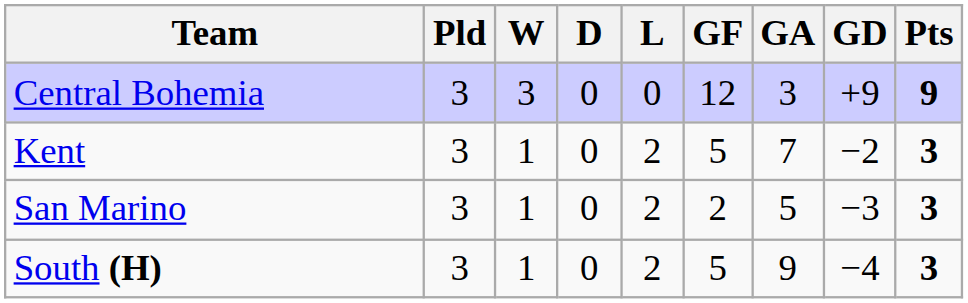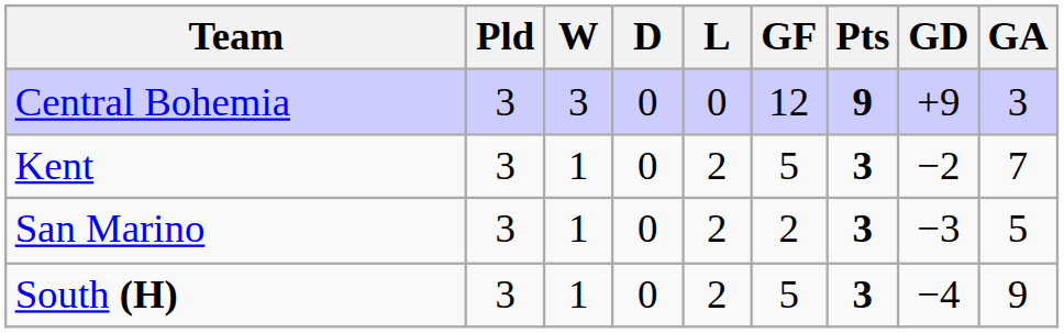columns swapped: GA <-> Pts
